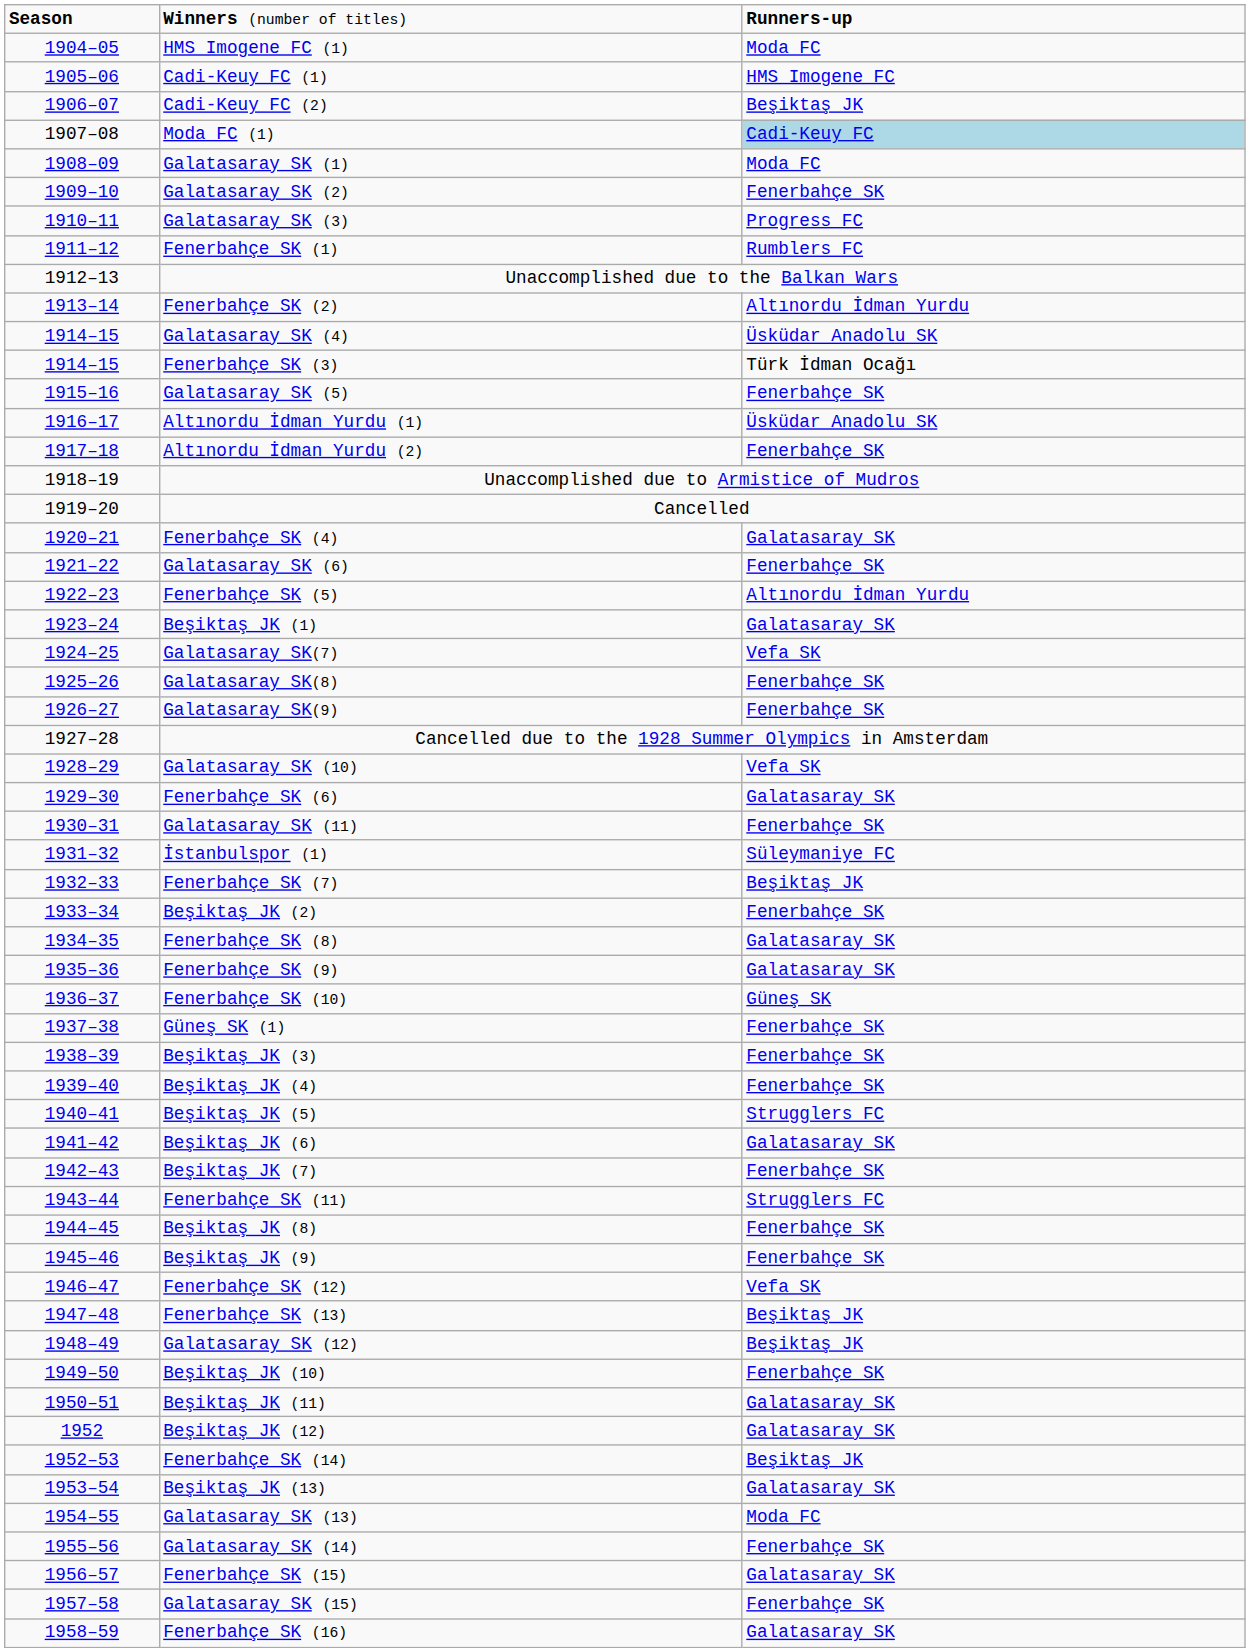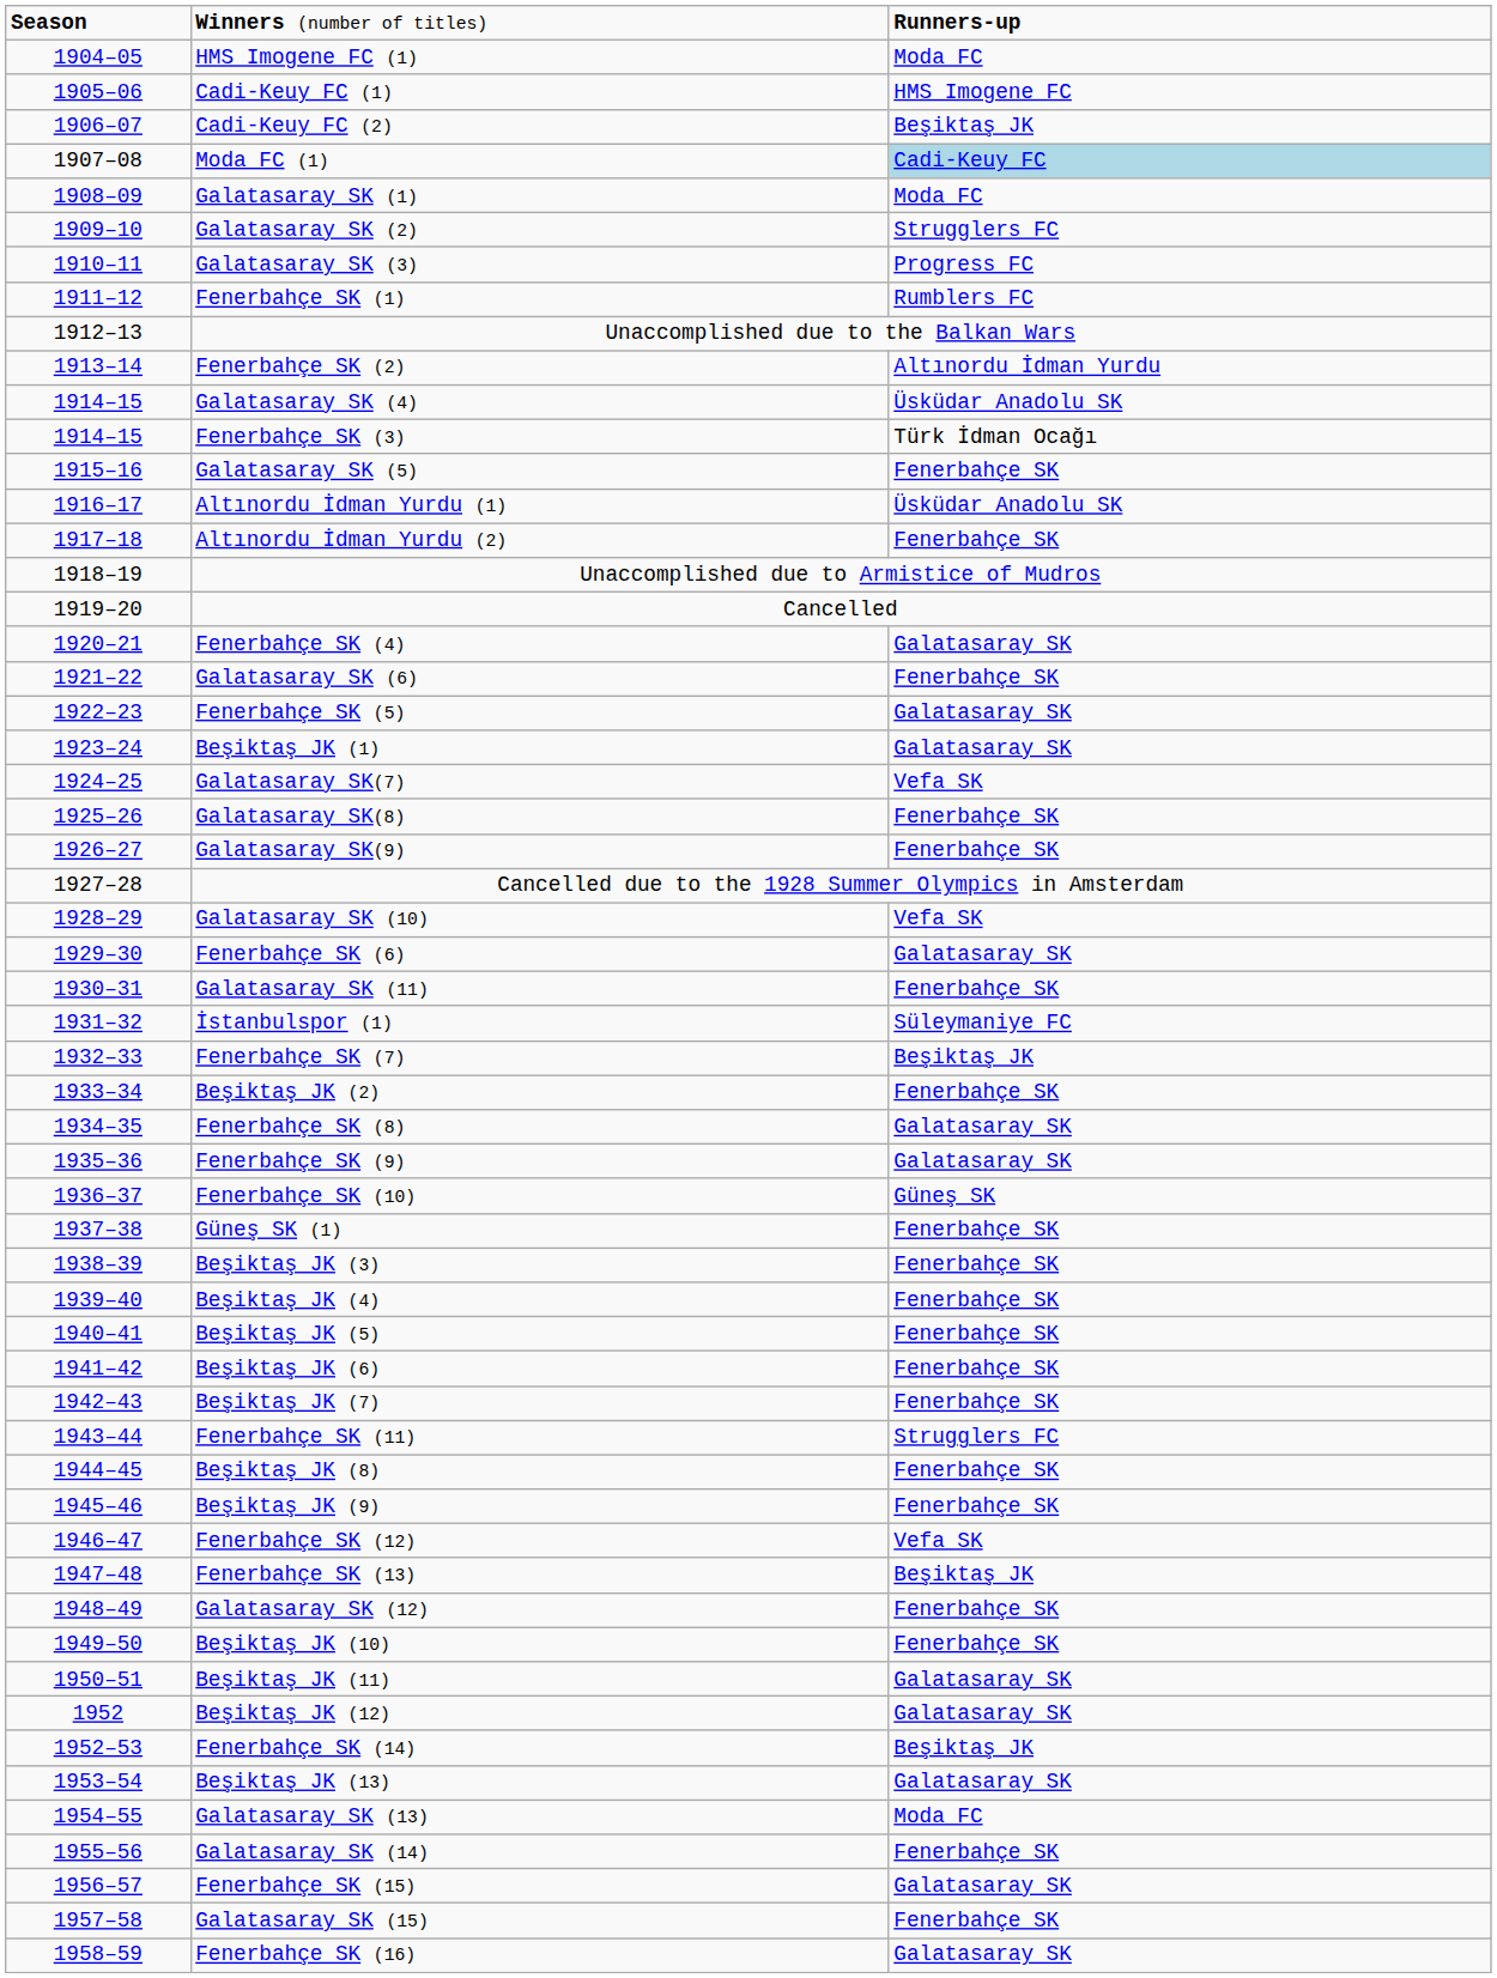Galatasaray SK (2) | column 3: Fenerbahçe SK -> Strugglers FC
Fenerbahçe SK (5) | column 3: Altınordu İdman Yurdu -> Galatasaray SK
Beşiktaş JK (5) | column 3: Strugglers FC -> Fenerbahçe SK
Beşiktaş JK (6) | column 3: Galatasaray SK -> Fenerbahçe SK
Galatasaray SK (12) | column 3: Beşiktaş JK -> Fenerbahçe SK
